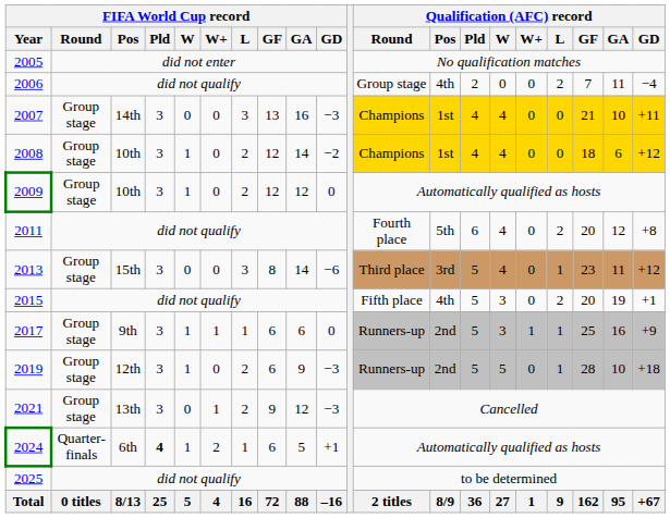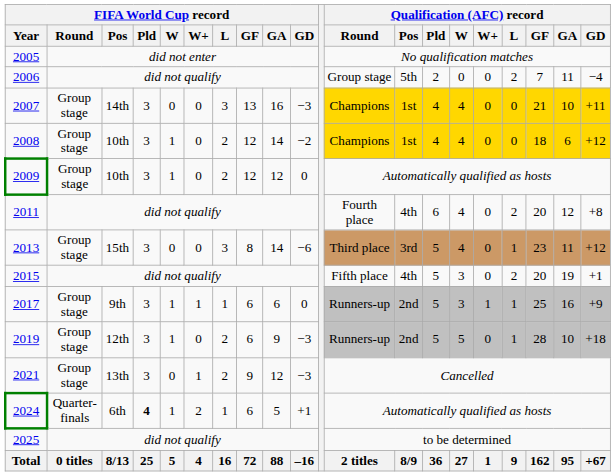2006 | Qualification (AFC) record / Pos: 4th -> 5th
2011 | Qualification (AFC) record / Pos: 5th -> 4th
